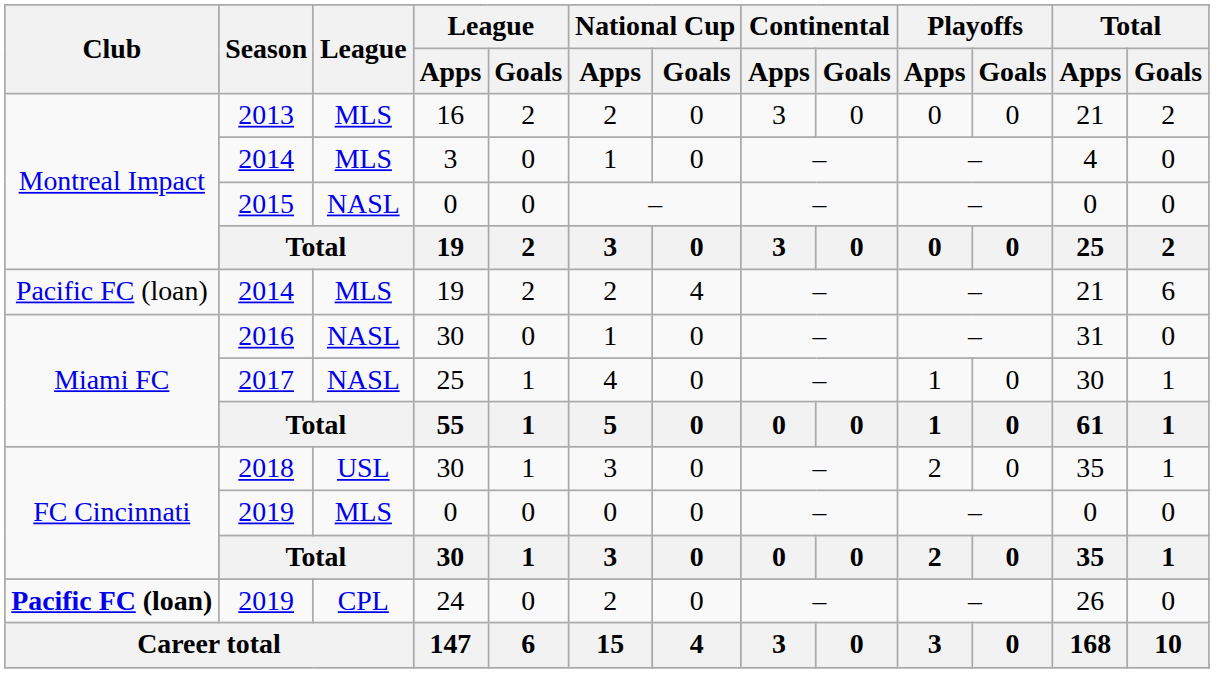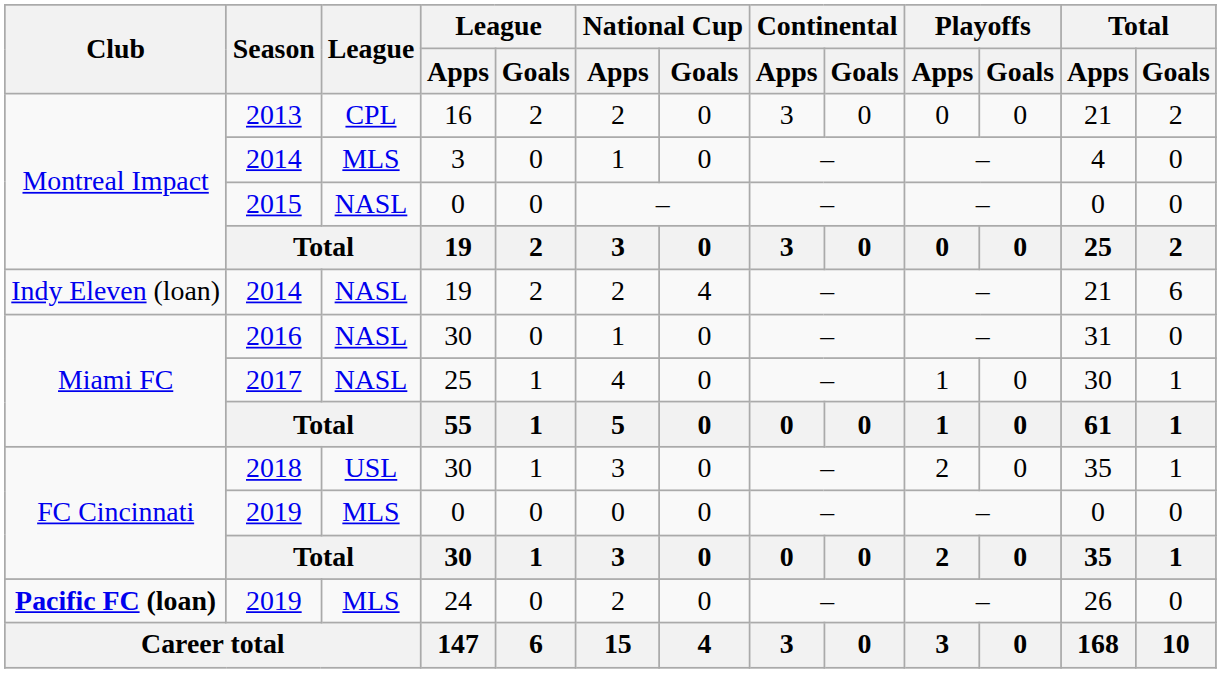2013 | League: MLS -> CPL
2014 / 19 | Club: Pacific FC (loan) -> Indy Eleven (loan)
2014 / 19 | League: MLS -> NASL
2019 / 24 | League: CPL -> MLS
